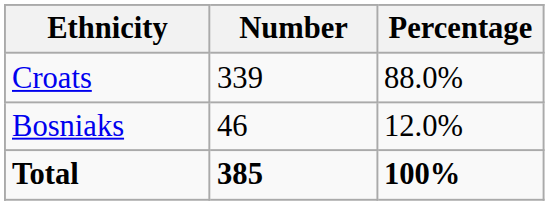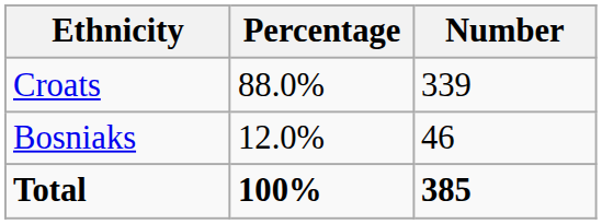columns swapped: Number <-> Percentage
